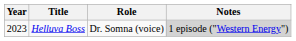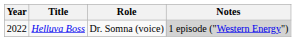Helluva Boss | Year: 2023 -> 2022
